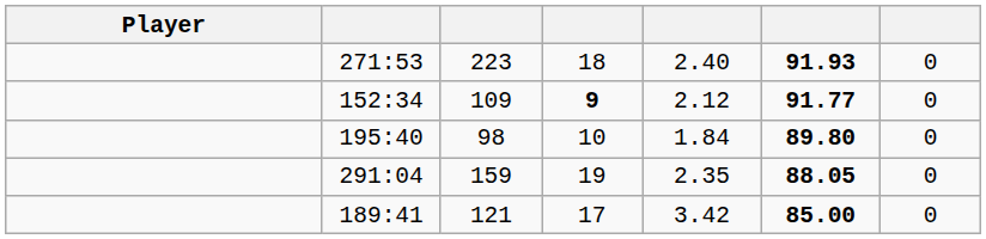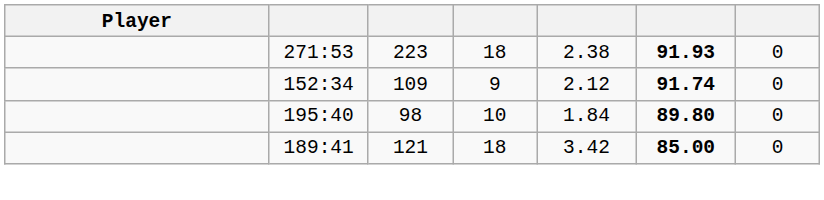271:53 | column 5: 2.40 -> 2.38
152:34 | column 4: bold -> normal
152:34 | column 6: 91.77 -> 91.74
- row: 291:04 | 159 | 19 | 2.35 | 88.05 | 0
189:41 | column 4: 17 -> 18
